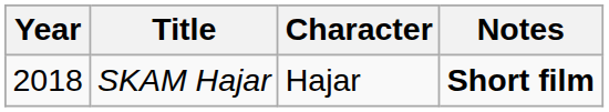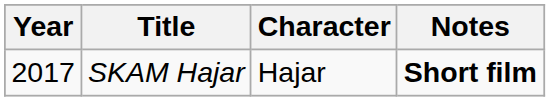SKAM Hajar | Year: 2018 -> 2017
